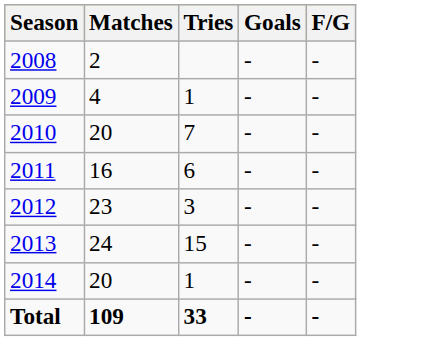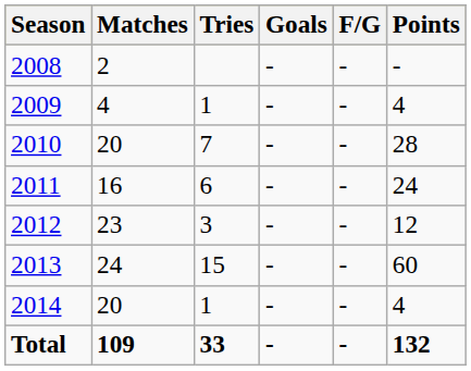+ column: Points | - | 4 | 28 | 24 | 12 | 60 | 4 | 132
